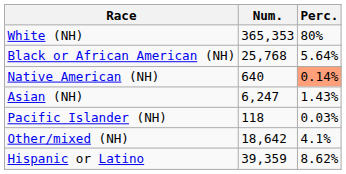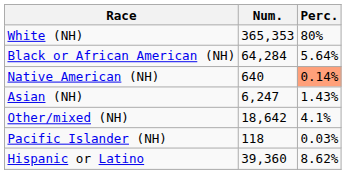Black or African American (NH) | Num.: 25,768 -> 64,284
rows swapped: Pacific Islander (NH) <-> Other/mixed (NH)
Hispanic or Latino | Num.: 39,359 -> 39,360
